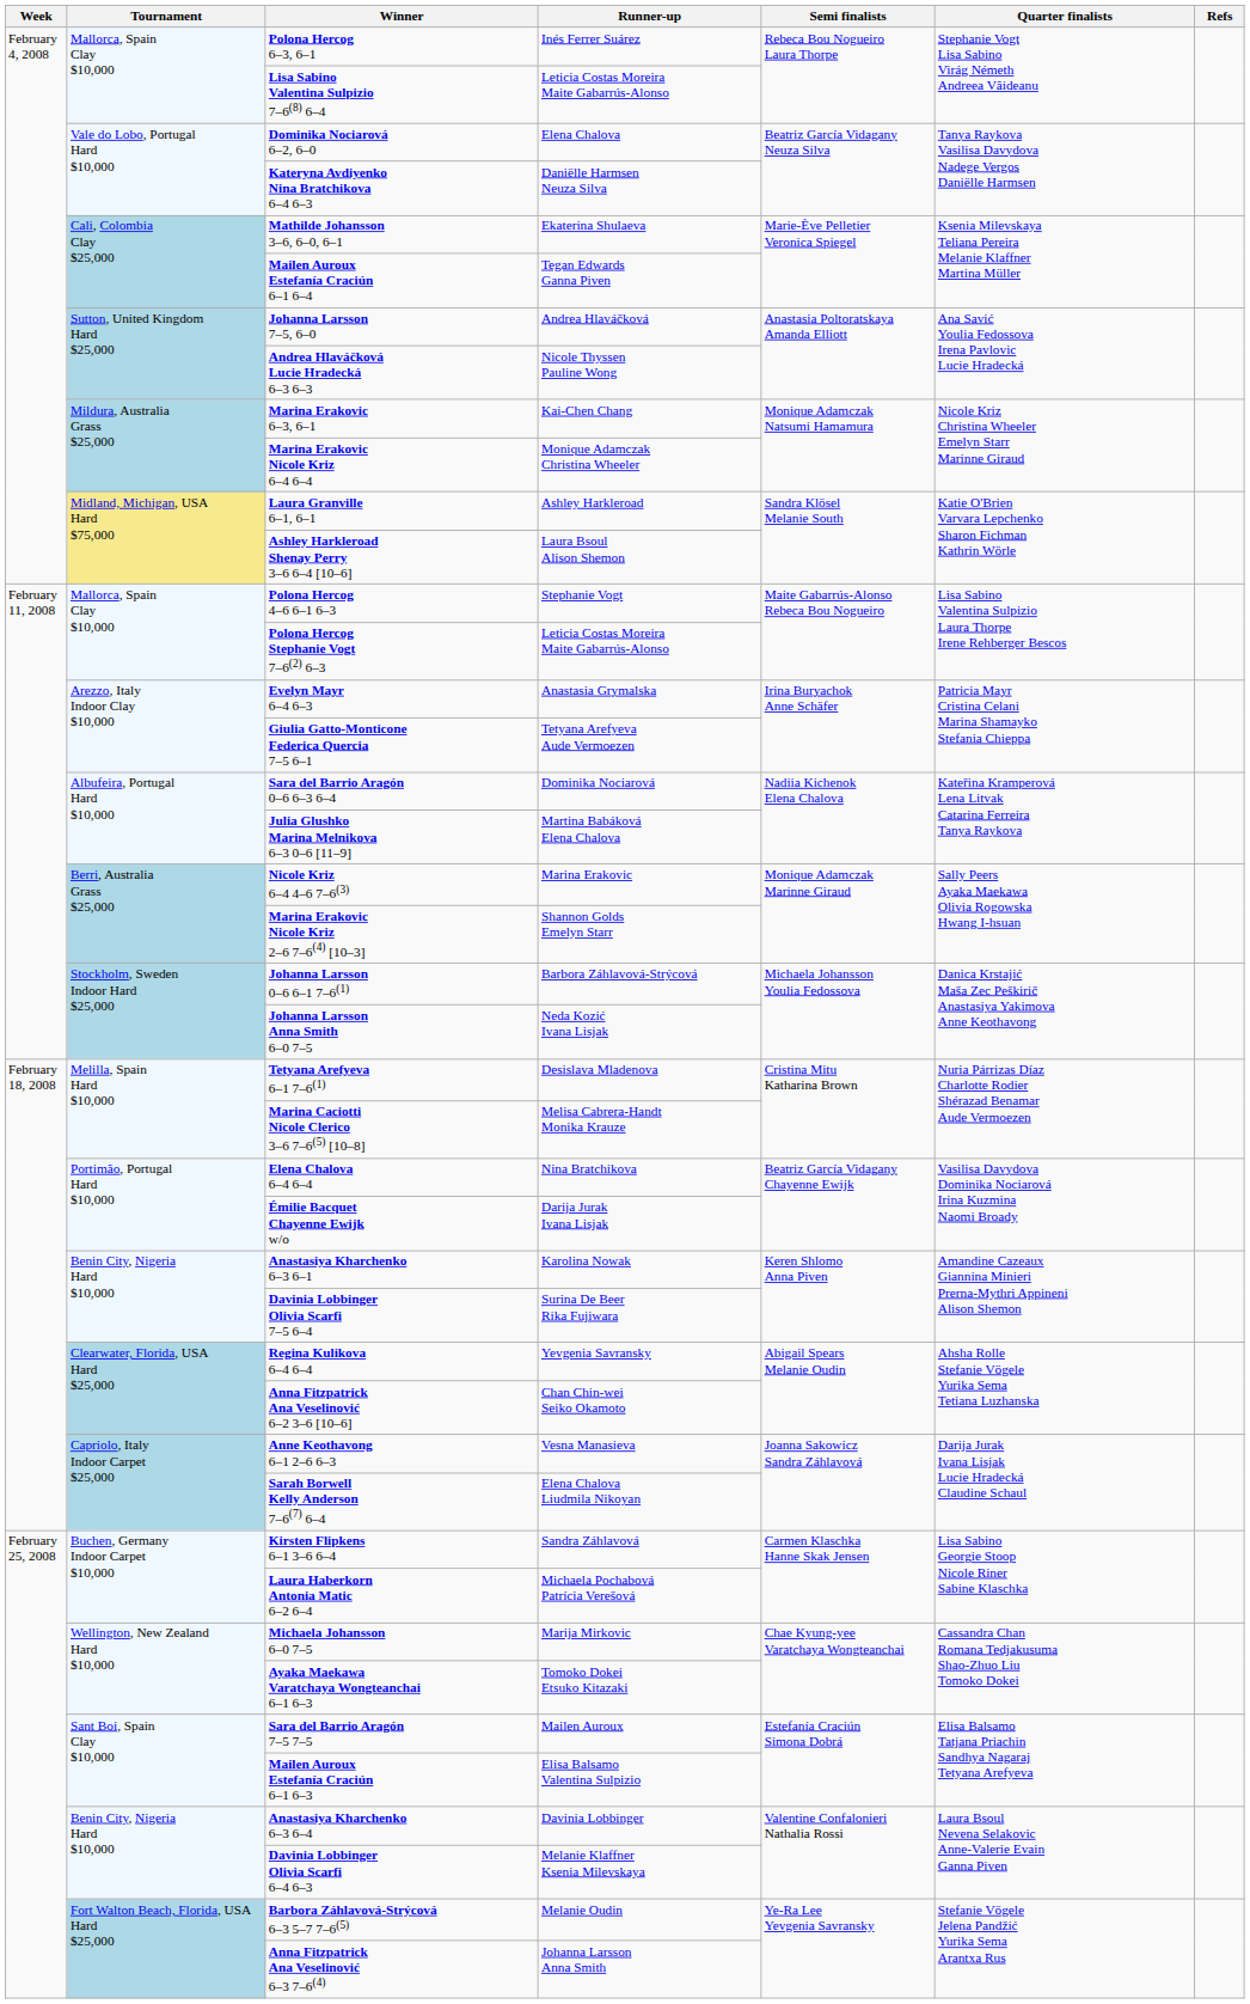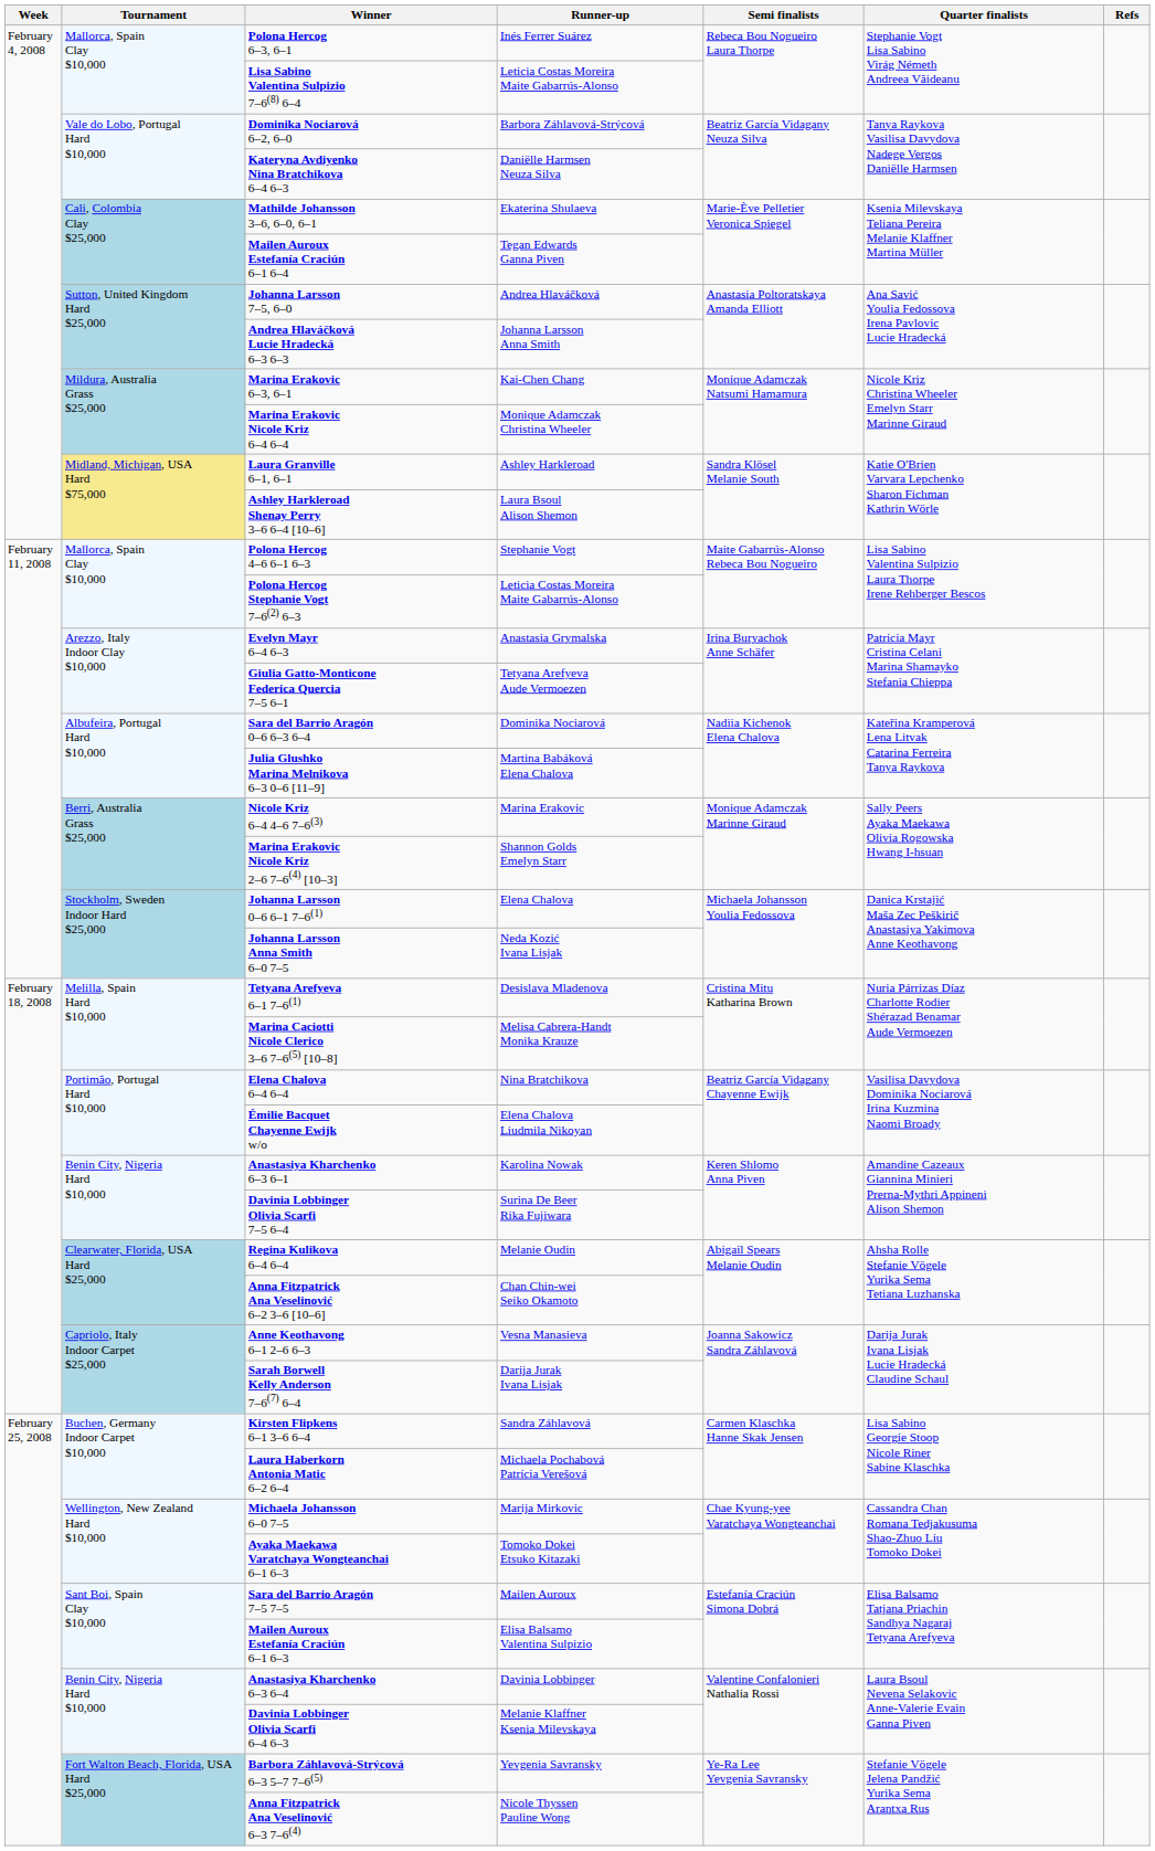Dominika Nociarová 6–2, 6–0 | Runner-up: Elena Chalova -> Barbora Záhlavová-Strýcová
Andrea Hlaváčková Lucie Hradecká 6–3 6–3 | Runner-up: Nicole Thyssen Pauline Wong -> Johanna Larsson Anna Smith
Johanna Larsson 0–6 6–1 7–6(1) | Runner-up: Barbora Záhlavová-Strýcová -> Elena Chalova
Émilie Bacquet Chayenne Ewijk w/o | Runner-up: Darija Jurak Ivana Lisjak -> Elena Chalova Liudmila Nikoyan
Regina Kulikova 6–4 6–4 | Runner-up: Yevgenia Savransky -> Melanie Oudin
Sarah Borwell Kelly Anderson 7–6(7) 6–4 | Runner-up: Elena Chalova Liudmila Nikoyan -> Darija Jurak Ivana Lisjak
Barbora Záhlavová-Strýcová 6–3 5–7 7–6(5) | Runner-up: Melanie Oudin -> Yevgenia Savransky
Anna Fitzpatrick Ana Veselinović 6–3 7–6(4) | Runner-up: Johanna Larsson Anna Smith -> Nicole Thyssen Pauline Wong
